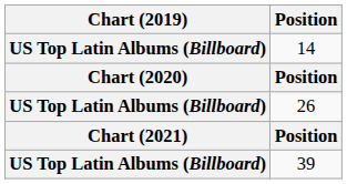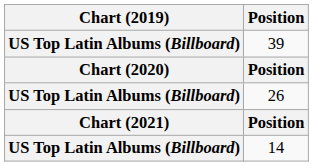rows swapped: 14 <-> 39
